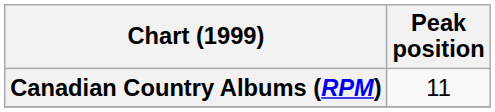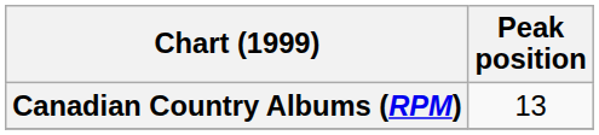Canadian Country Albums (RPM) | Peak position: 11 -> 13
